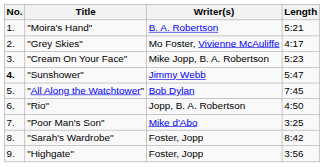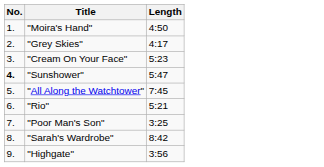- column: Writer(s) | B. A. Robertson | Mo Foster, Vivienne McAuliffe | Mike Jopp, B. A. Robertson | Jimmy Webb | Bob Dylan | Jopp, B. A. Robertson | Mike d'Abo | Foster, Jopp | Foster, Jopp
"Moira's Hand" | Length: 5:21 -> 4:50
"Rio" | Length: 4:50 -> 5:21
